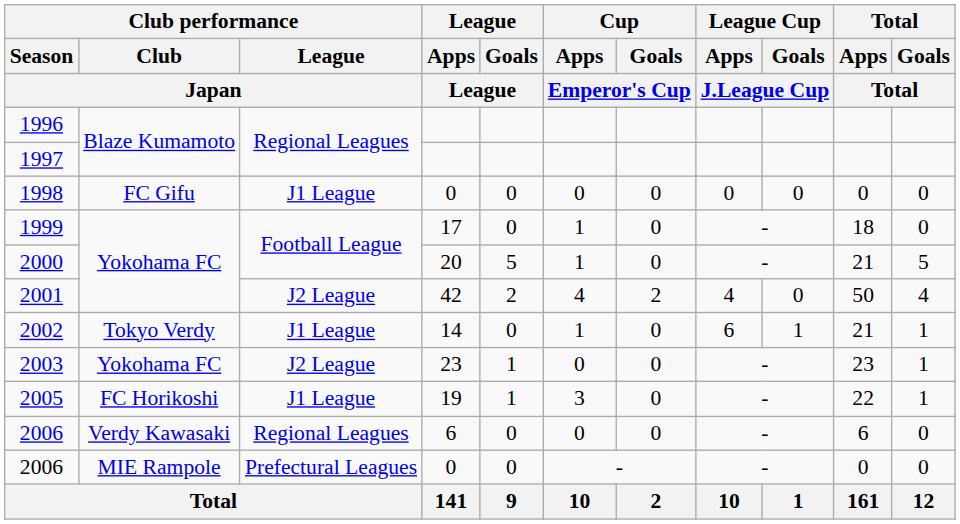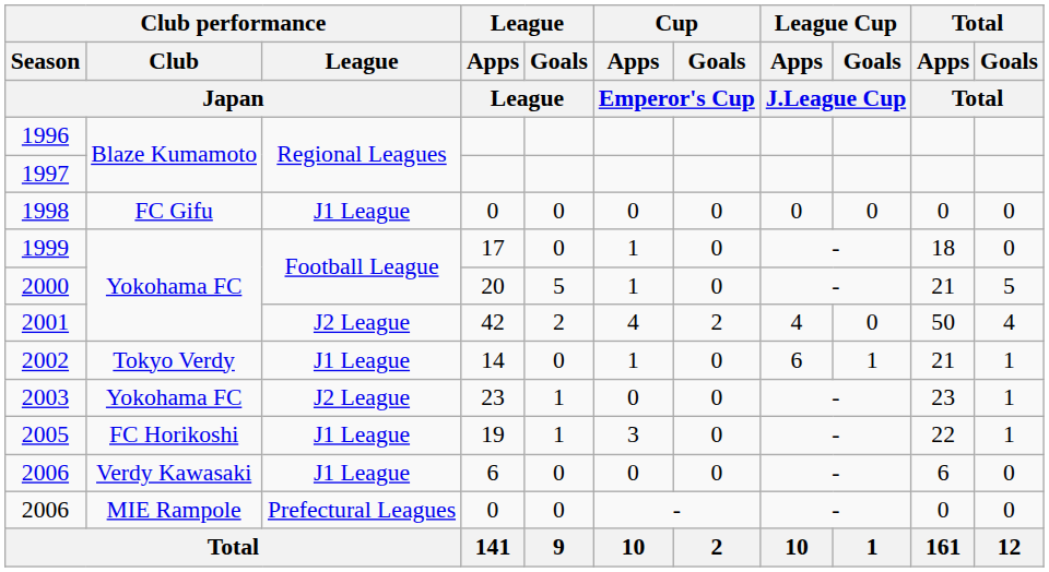2006 / 6 | Club performance / League / Japan: Regional Leagues -> J1 League
